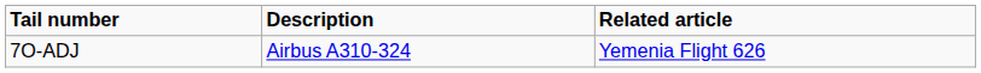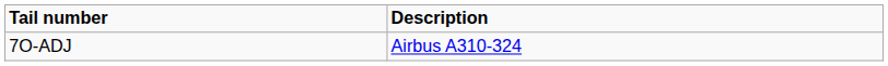- column: Related article | Yemenia Flight 626
